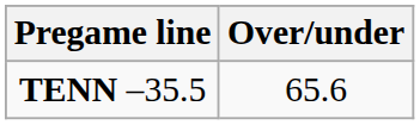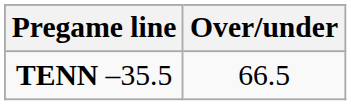TENN –35.5 | Over/under: 65.6 -> 66.5
